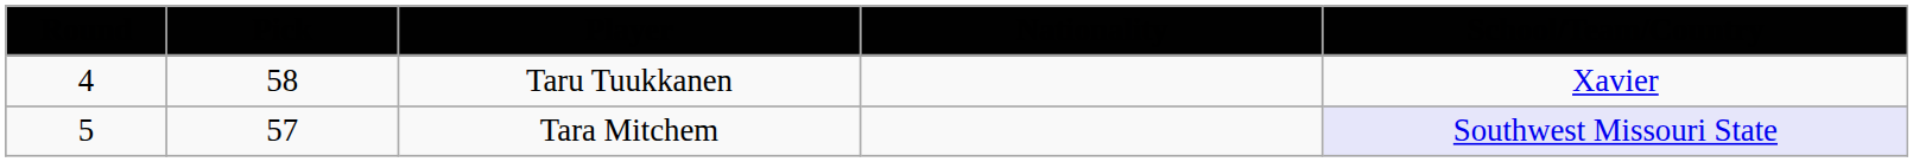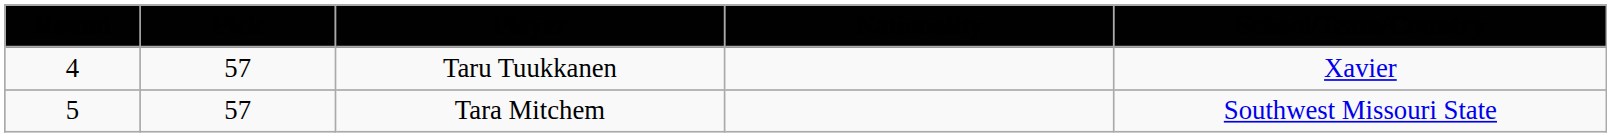Taru Tuukkanen | Pick: 58 -> 57
Tara Mitchem | School/Team/Country: lavender background -> no background
